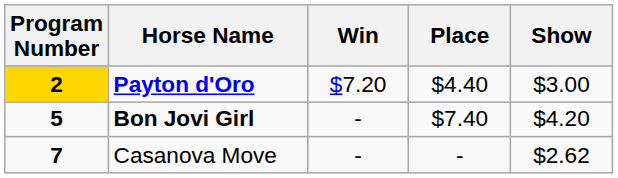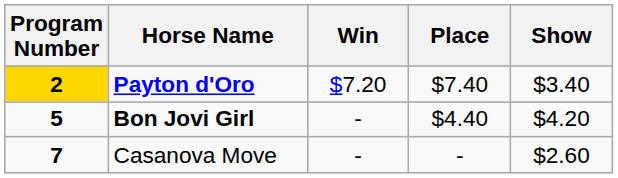Payton d'Oro | Place: $4.40 -> $7.40
Payton d'Oro | Show: $3.00 -> $3.40
Bon Jovi Girl | Place: $7.40 -> $4.40
Casanova Move | Show: $2.62 -> $2.60
